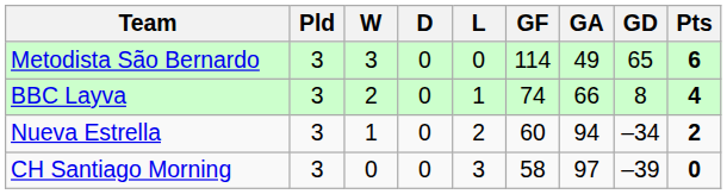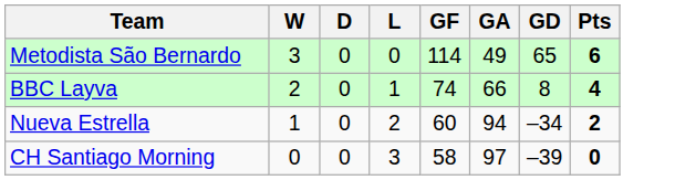- column: Pld | 3 | 3 | 3 | 3
